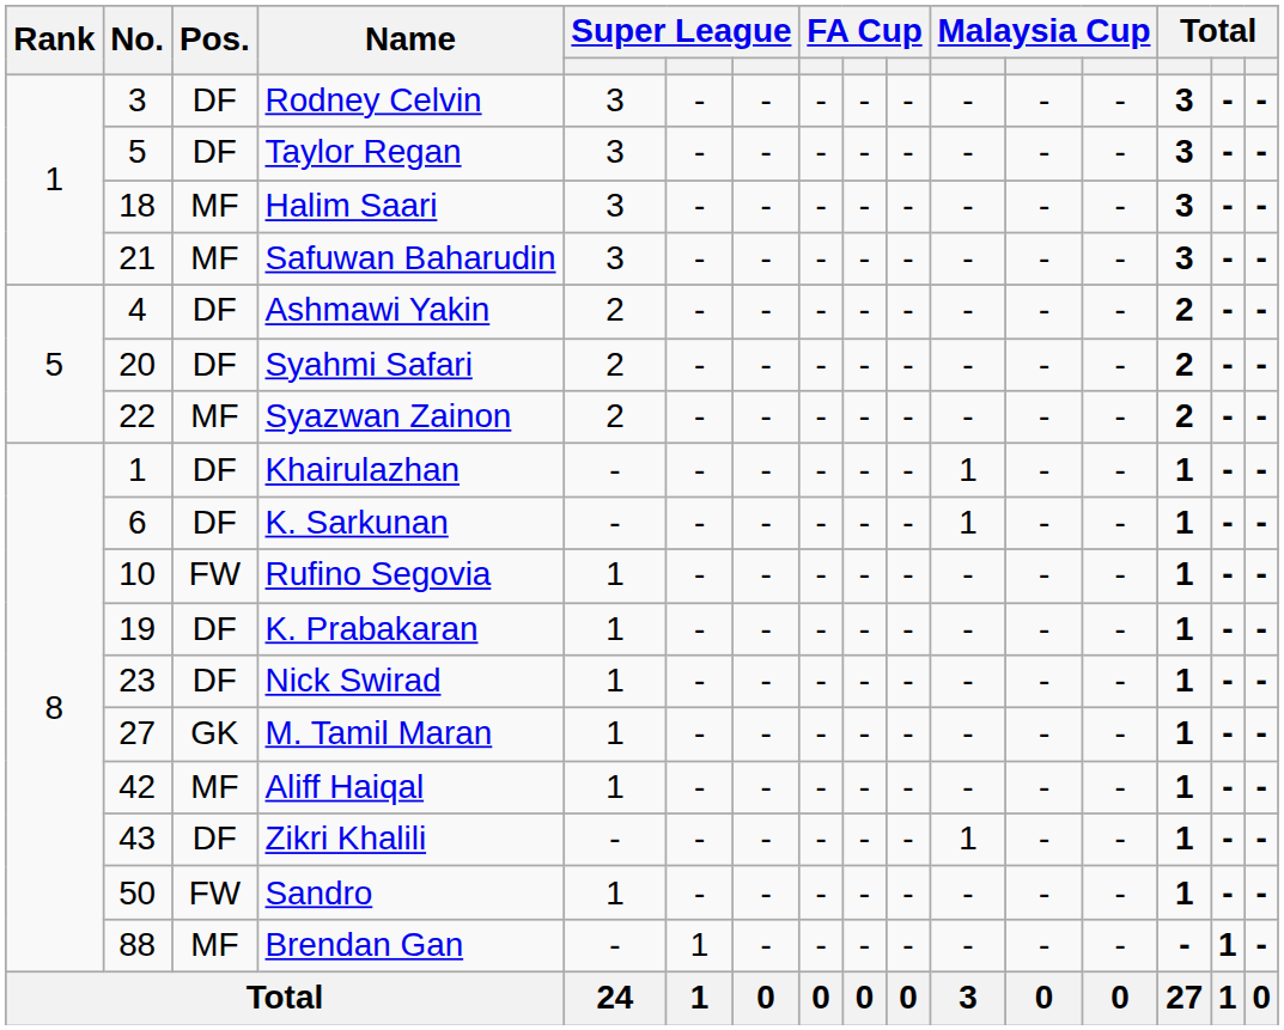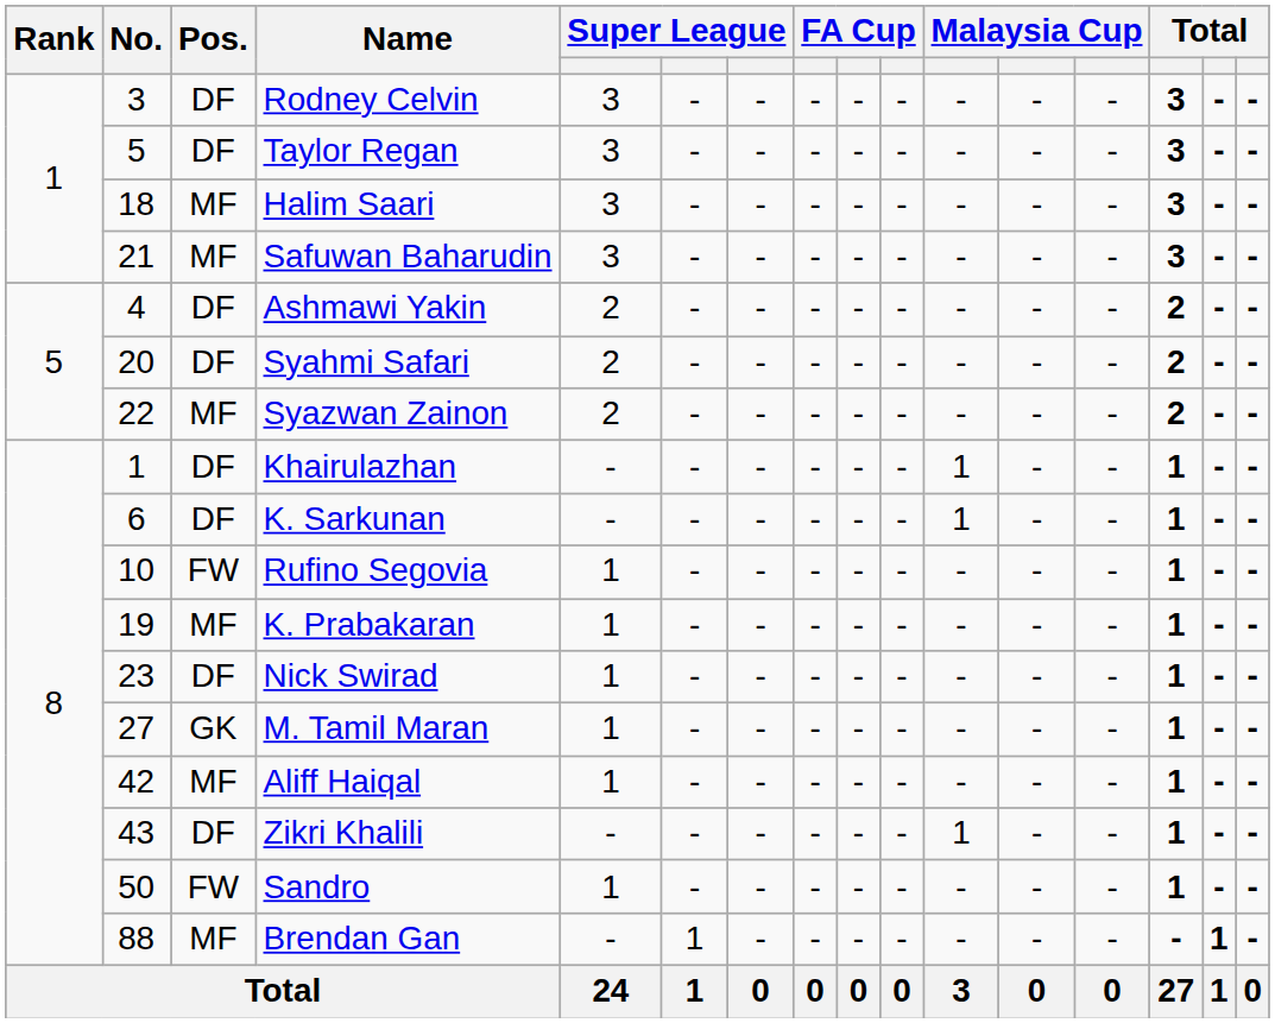K. Prabakaran | Pos.: DF -> MF
